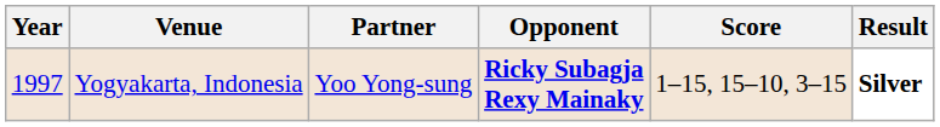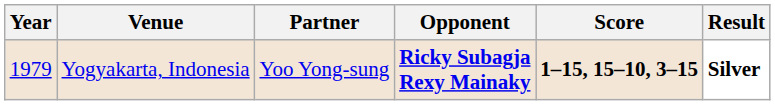Yogyakarta, Indonesia | Year: 1997 -> 1979
Yogyakarta, Indonesia | Score: normal -> bold
